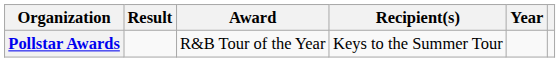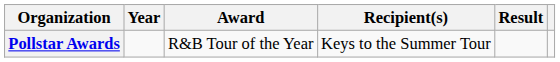columns swapped: Year <-> Result
